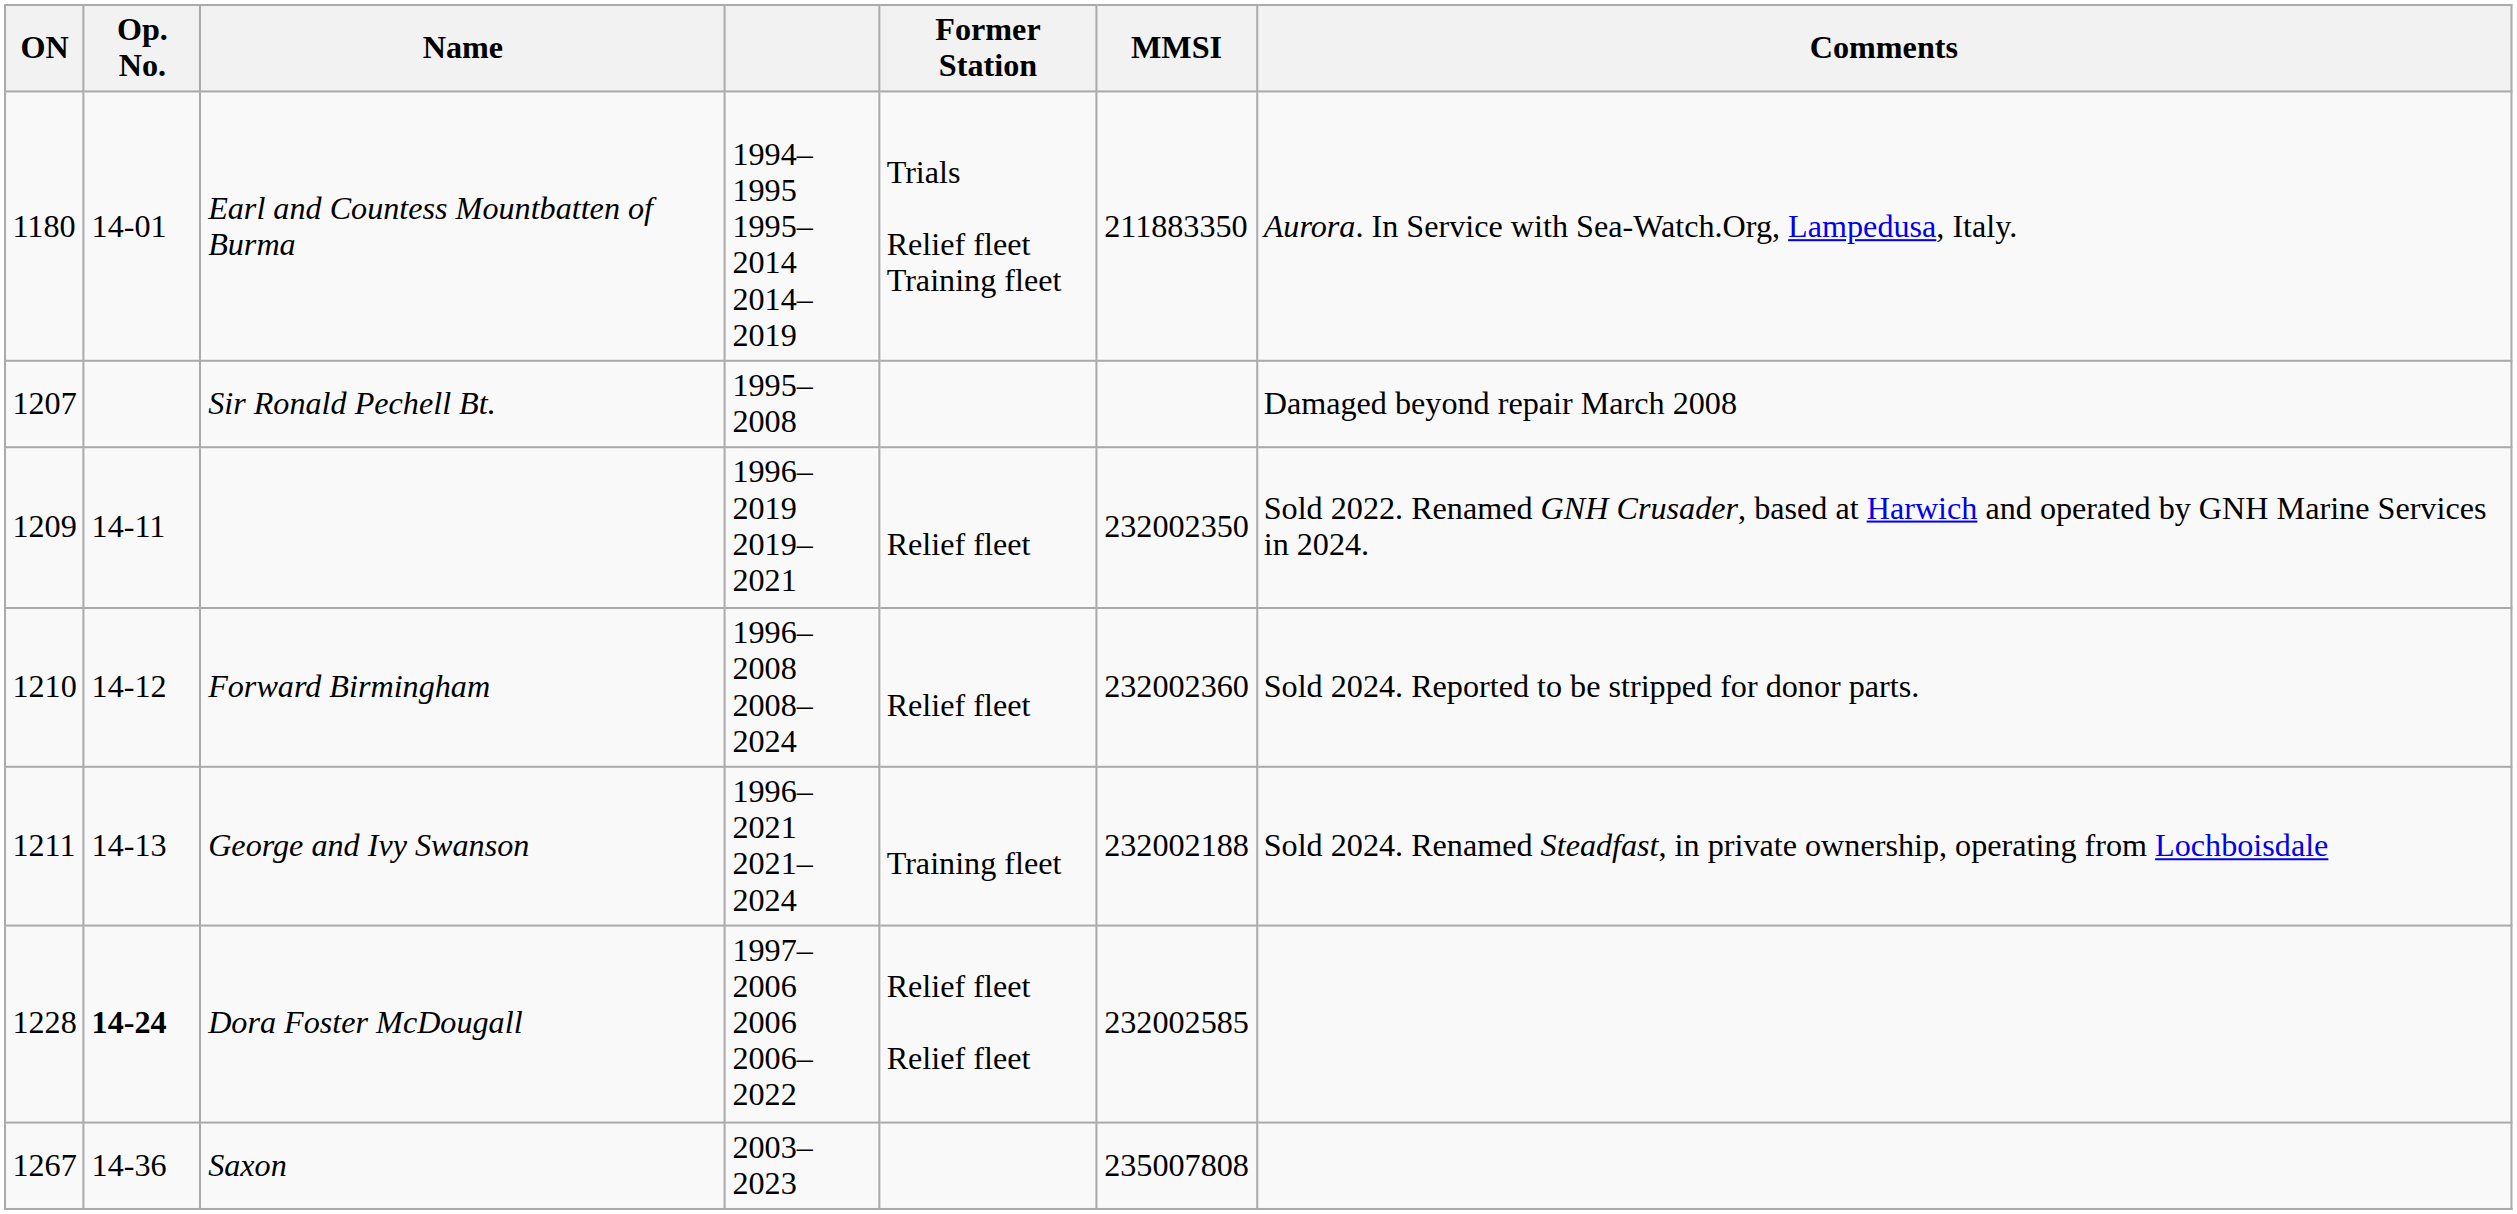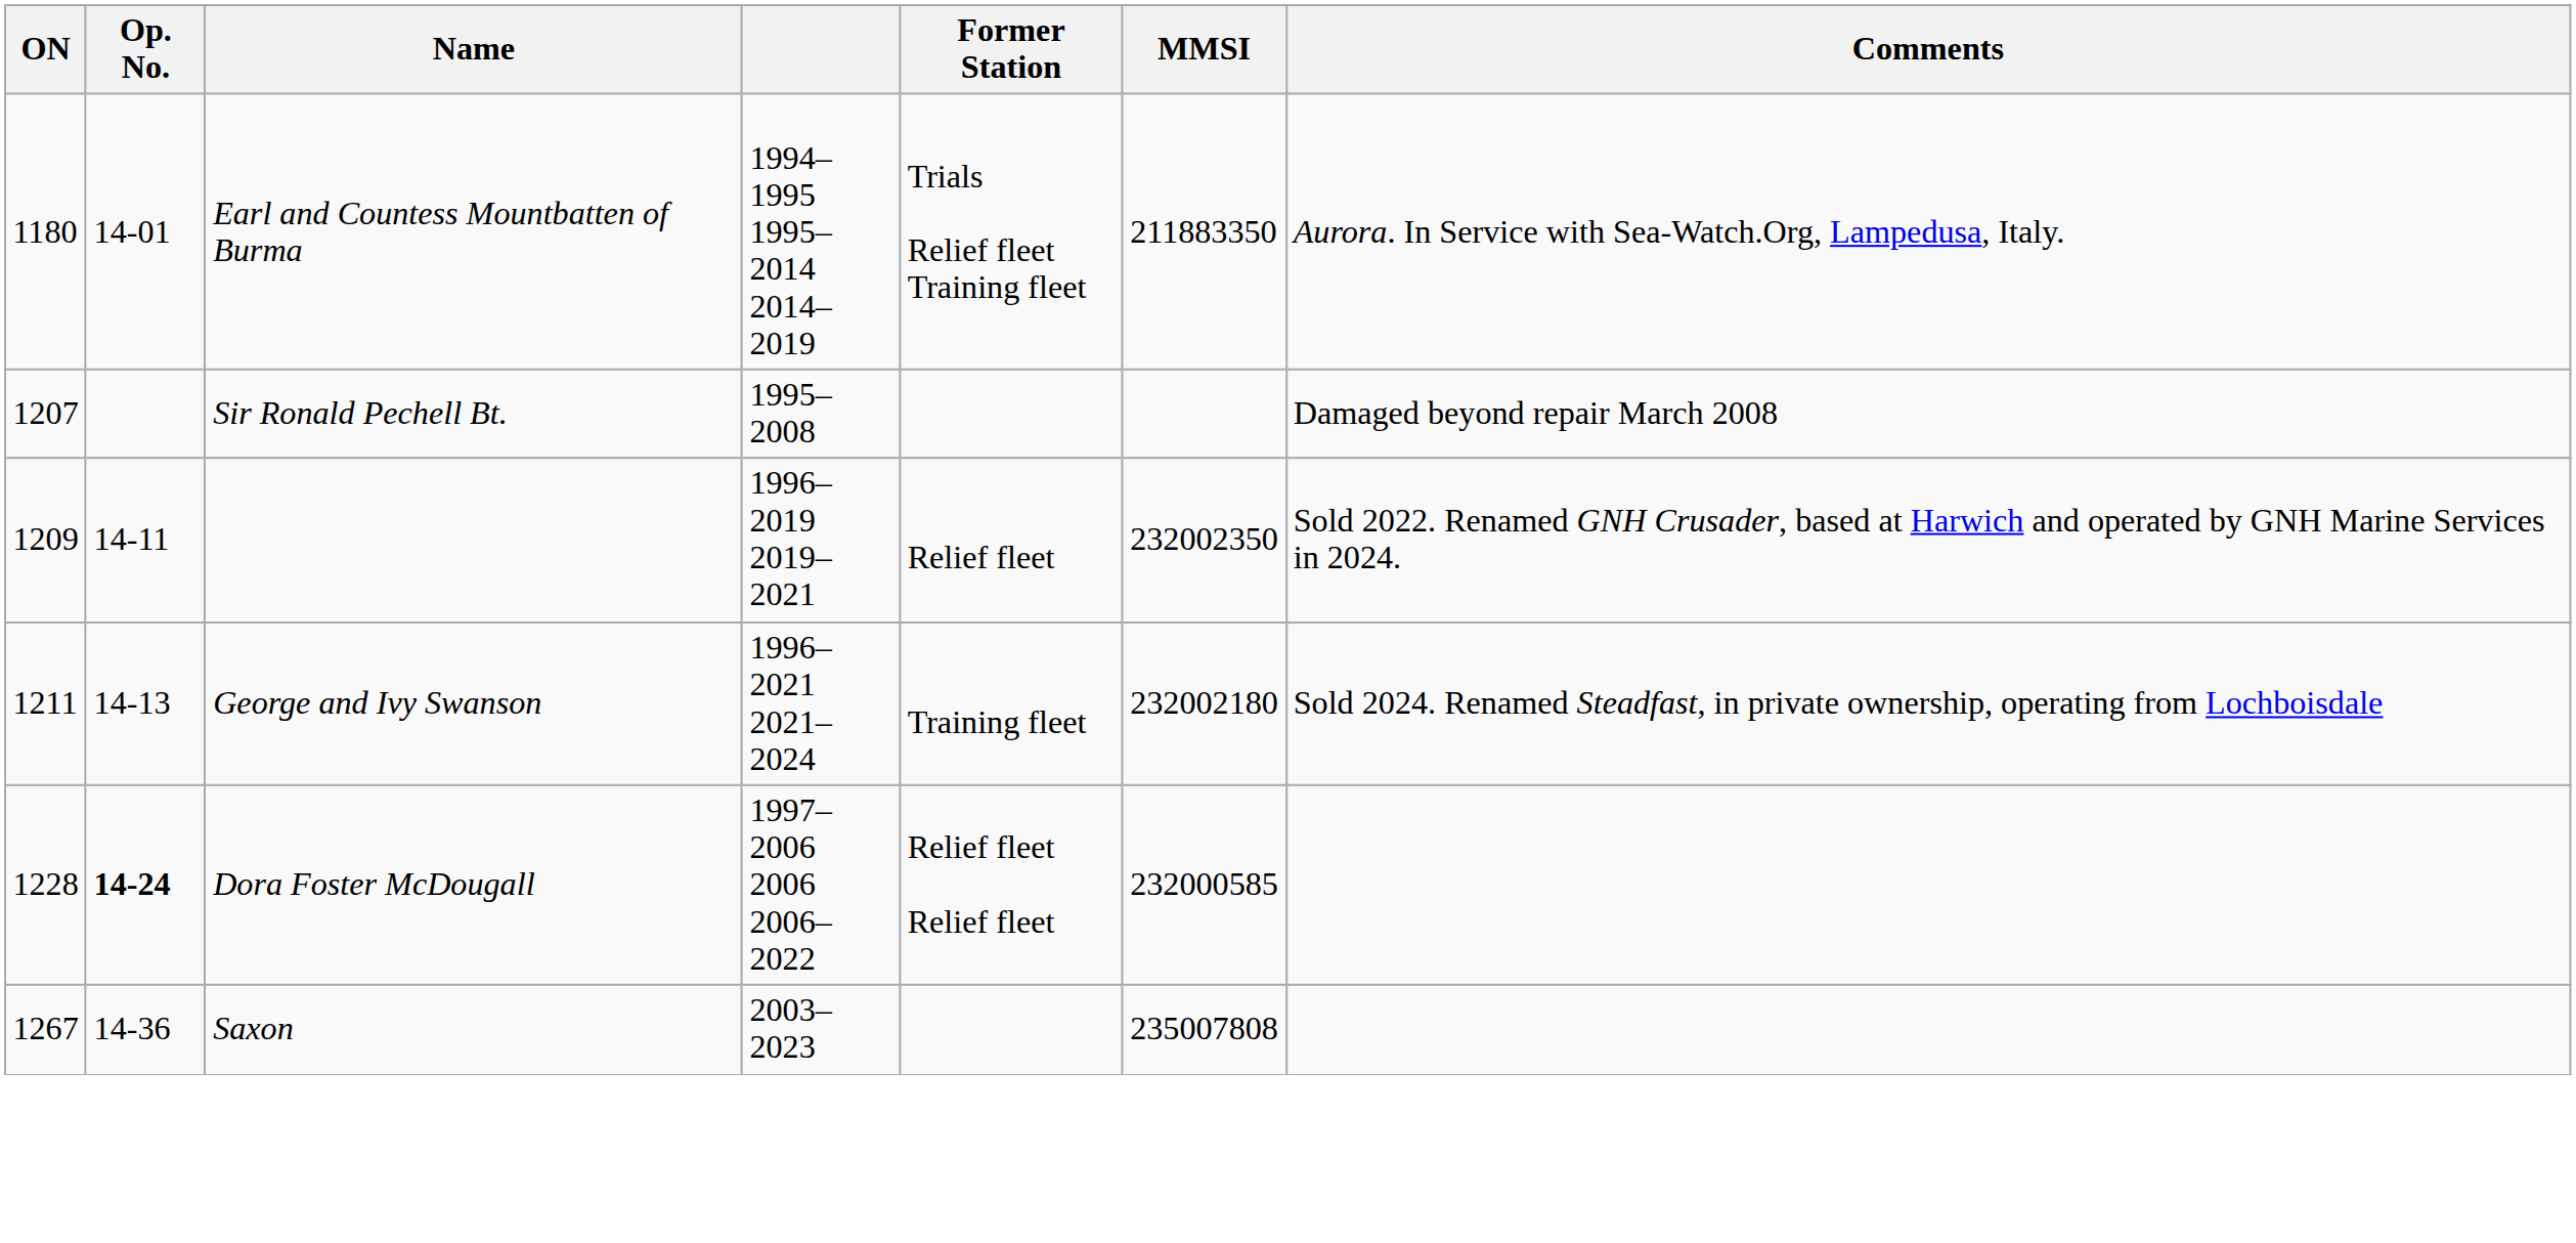- row: 1210 | 14-12 | Forward Birmingham | 1996–2008 2008–2024 | Relief fleet | 232002360 | Sold 2024. Reported to be stripped for donor parts.
George and Ivy Swanson | MMSI: 232002188 -> 232002180
Dora Foster McDougall | MMSI: 232002585 -> 232000585
